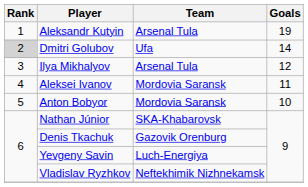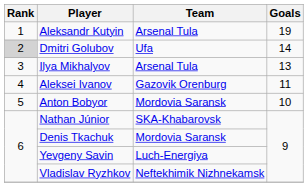Ilya Mikhalyov | Goals: 12 -> 13
Aleksei Ivanov | Team: Mordovia Saransk -> Gazovik Orenburg
Denis Tkachuk | Team: Gazovik Orenburg -> Mordovia Saransk
